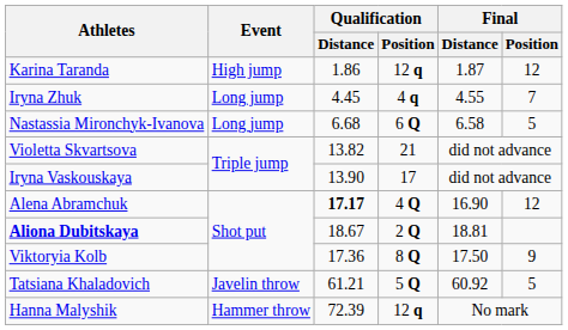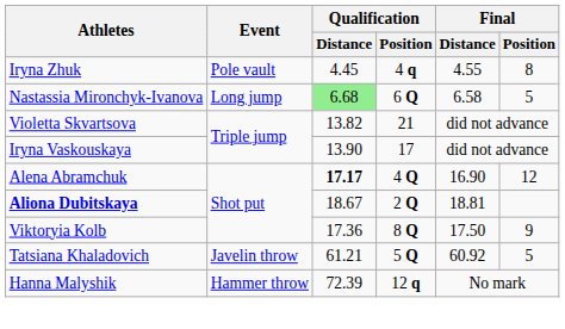- row: Karina Taranda | High jump | 1.86 | 12 q | 1.87 | 12
Iryna Zhuk | Event: Long jump -> Pole vault
Iryna Zhuk | Final / Position: 7 -> 8
Nastassia Mironchyk-Ivanova | Qualification / Distance: no background -> lightgreen background
